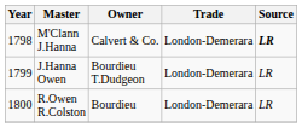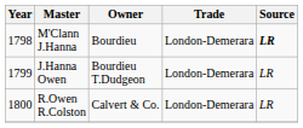M'Clann J.Hanna | Owner: Calvert & Co. -> Bourdieu
R.Owen R.Colston | Owner: Bourdieu -> Calvert & Co.
